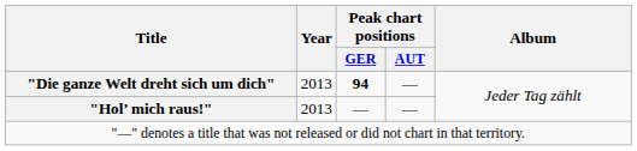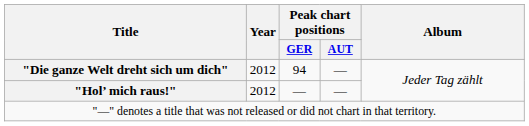"Die ganze Welt dreht sich um dich" | Year: 2013 -> 2012
"Die ganze Welt dreht sich um dich" | Peak chart positions / GER: bold -> normal
"Hol’ mich raus!" | Year: 2013 -> 2012
